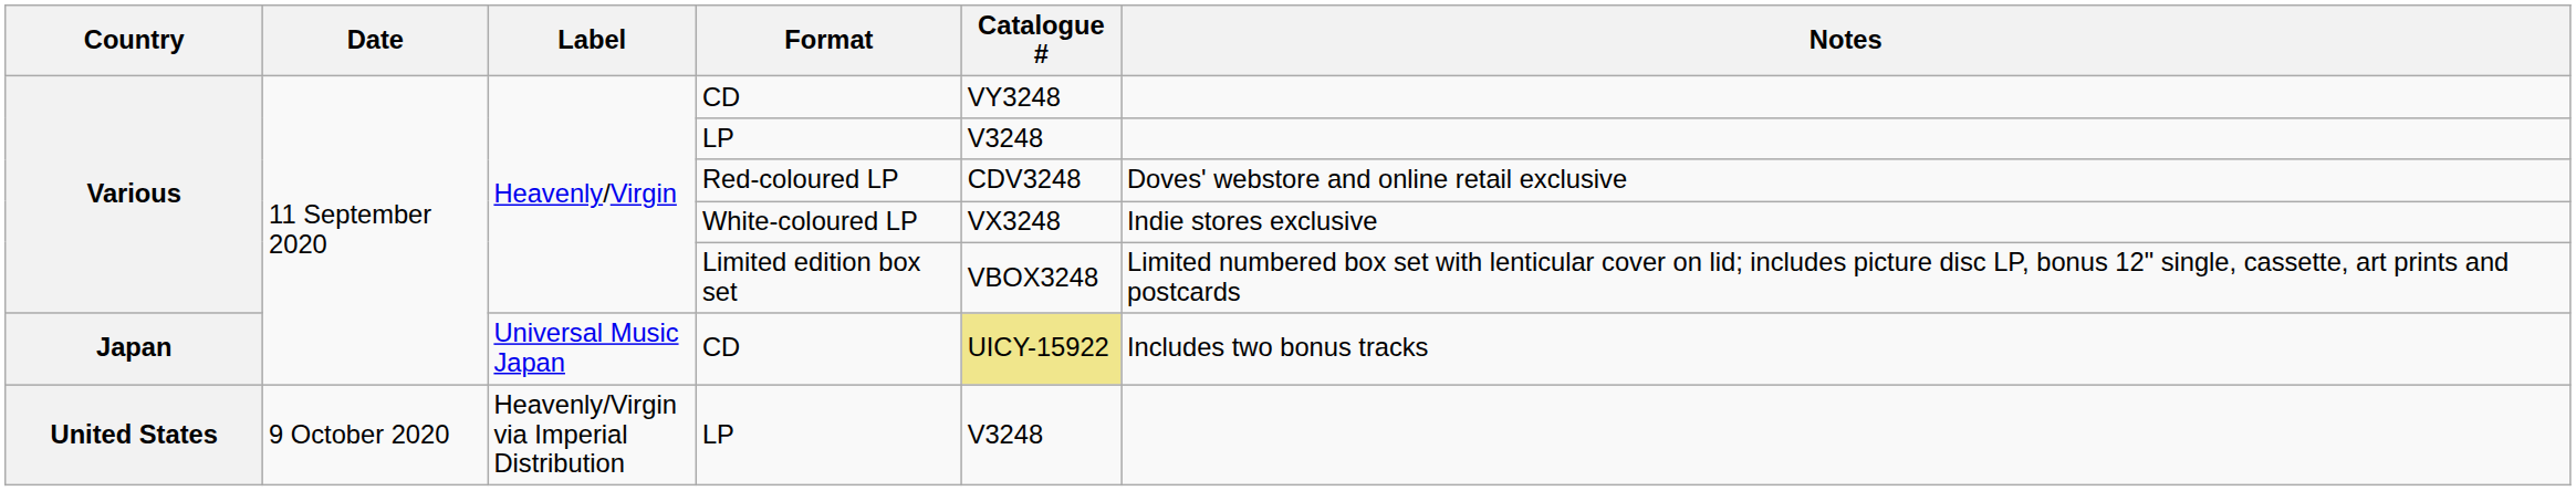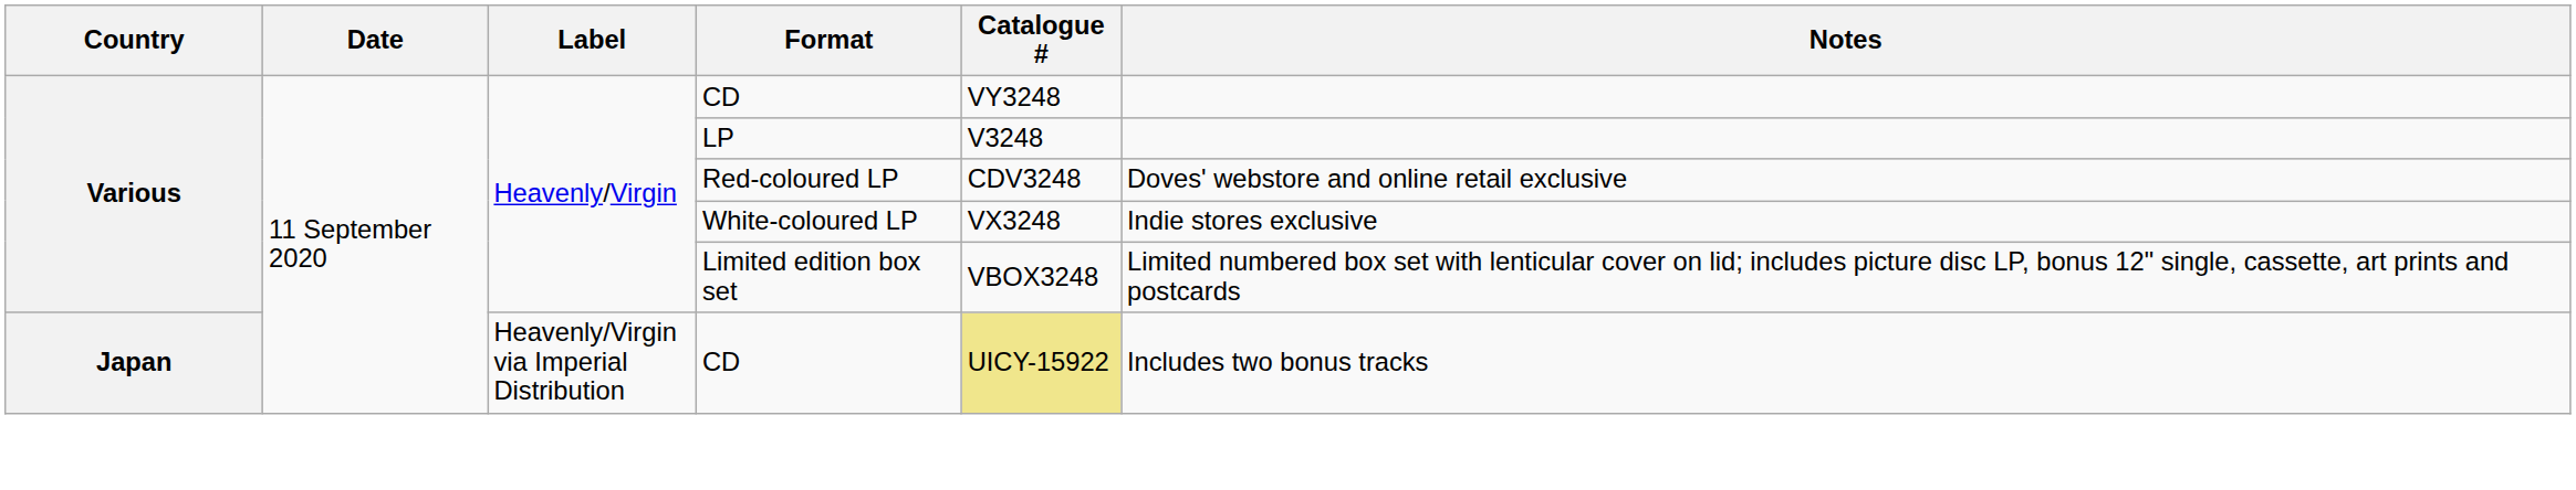Japan / CD | Label: Universal Music Japan -> Heavenly/Virgin via Imperial Distribution
- row: United States | 9 October 2020 | Heavenly/Virgin via Imperial Distribution | LP | V3248
